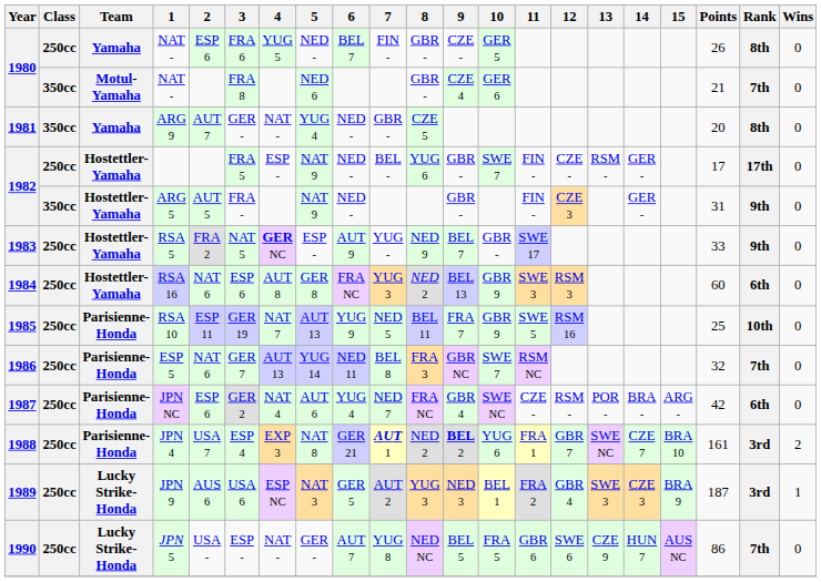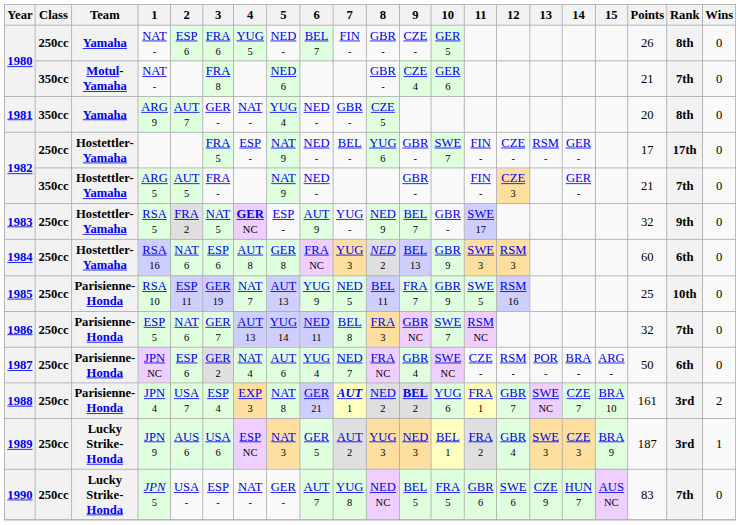ARG 5 | Points: 31 -> 21
ARG 5 | Rank: 9th -> 7th
RSA 5 | Points: 33 -> 32
JPN NC | Points: 42 -> 50
JPN 5 | Points: 86 -> 83
